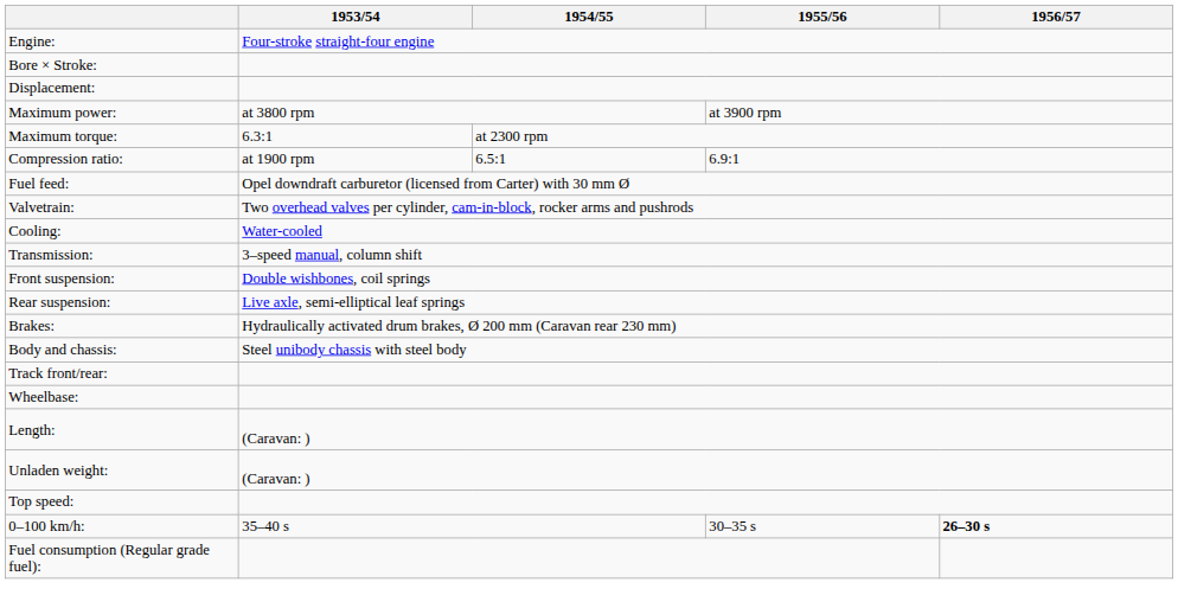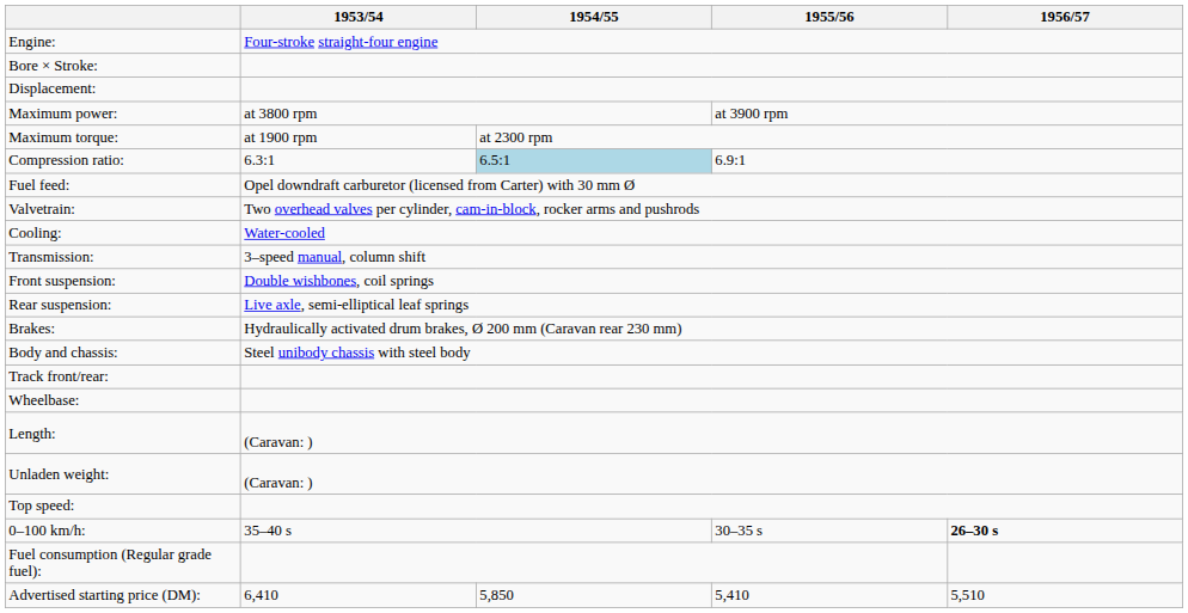Maximum torque: | 1953/54: 6.3:1 -> at 1900 rpm
Compression ratio: | 1953/54: at 1900 rpm -> 6.3:1
Compression ratio: | 1954/55: no background -> lightblue background
+ row: Advertised starting price (DM): | 6,410 | 5,850 | 5,410 | 5,510
